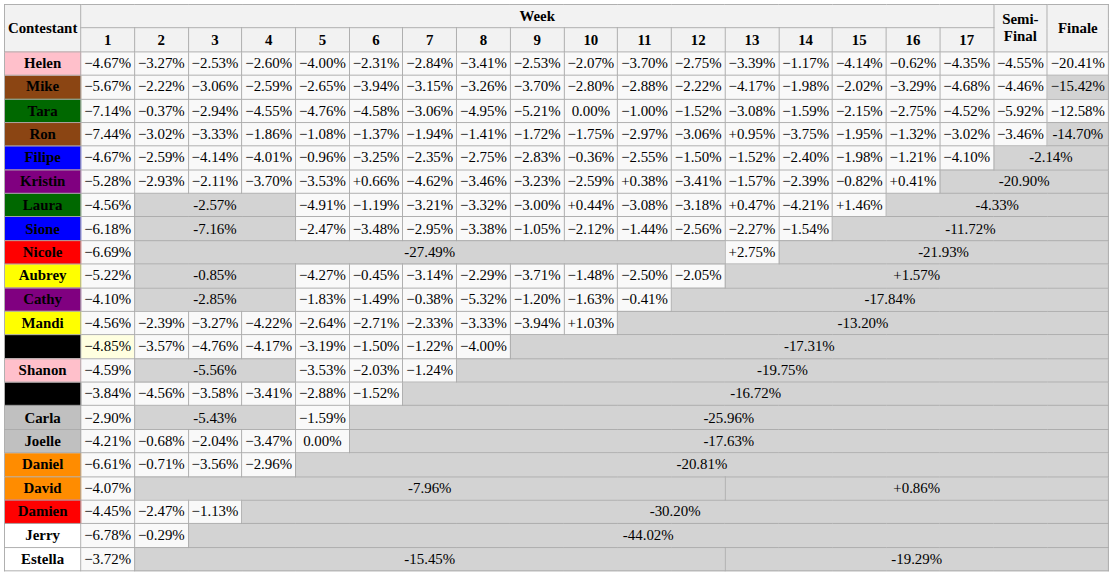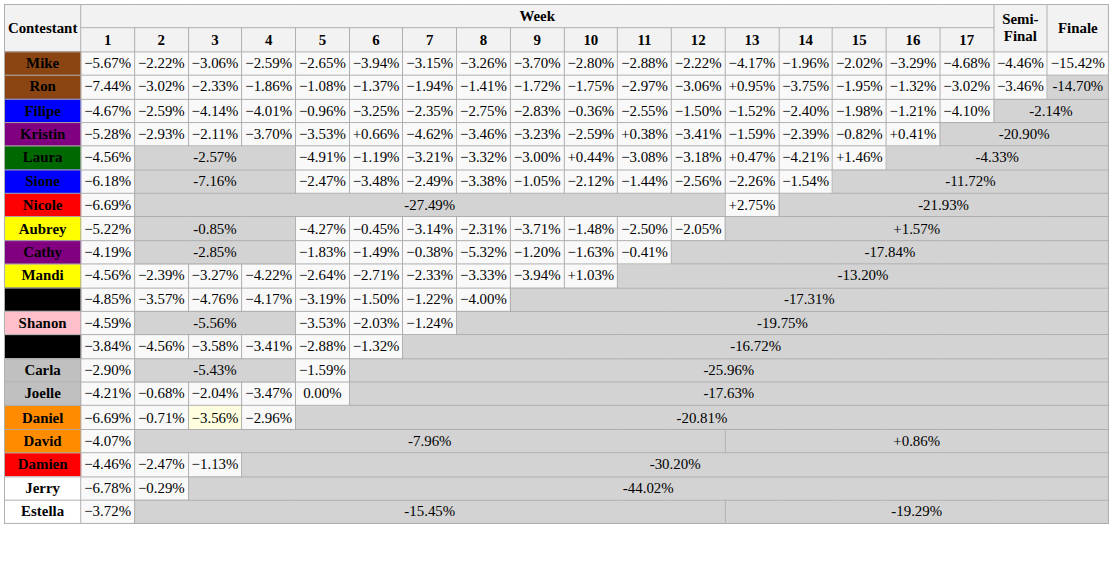- row: Helen | −4.67% | −3.27% | −2.53% | −2.60% | −4.00% | −2.31% | −2.84% | −3.41% | −2.53% | −2.07% | −3.70% | −2.75% | −3.39% | −1.17% | −4.14% | −0.62% | −4.35% | −4.55% | −20.41%
Mike | Week / 14: −1.98% -> −1.96%
Mike | Finale: lightgrey background -> no background
- row: Tara | −7.14% | −0.37% | −2.94% | −4.55% | −4.76% | −4.58% | −3.06% | −4.95% | −5.21% | 0.00% | −1.00% | −1.52% | −3.08% | −1.59% | −2.15% | −2.75% | −4.52% | −5.92% | −12.58%
Ron | Week / 3: −3.33% -> −2.33%
Kristin | Week / 13: −1.57% -> −1.59%
Sione | Week / 7: −2.95% -> −2.49%
Sione | Week / 13: −2.27% -> −2.26%
Aubrey | Week / 8: −2.29% -> −2.31%
Cathy | Week / 1: −4.10% -> −4.19%
Dane | Week / 1: lightyellow background -> no background
Blaine | Week / 6: −1.52% -> −1.32%
Daniel | Week / 1: −6.61% -> −6.69%
Daniel | Week / 3: no background -> lightyellow background
Damien | Week / 1: −4.45% -> −4.46%
